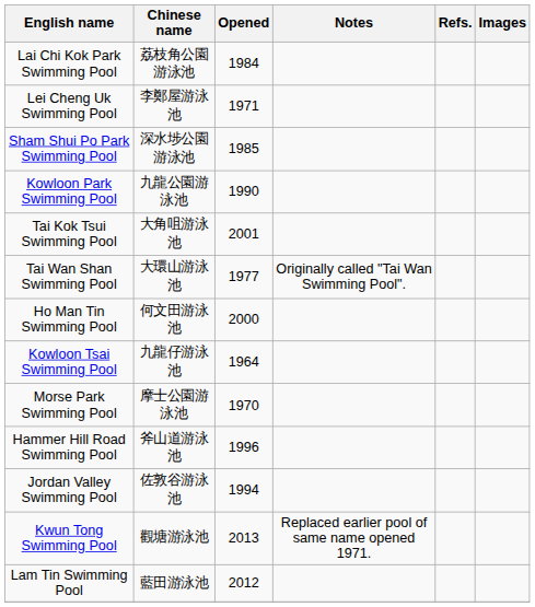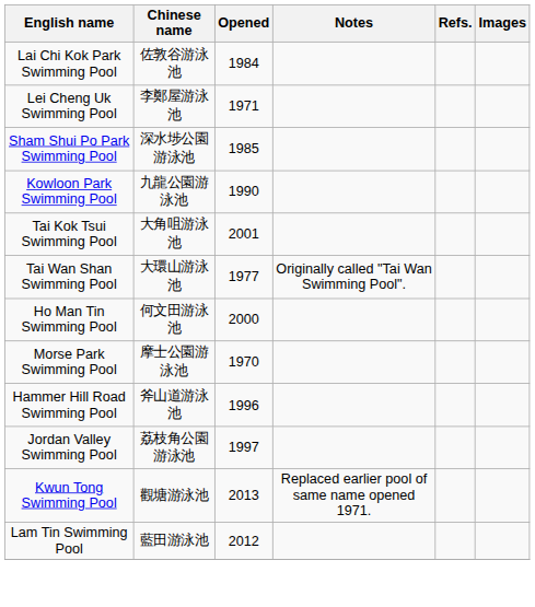Lai Chi Kok Park Swimming Pool | Chinese name: 荔枝角公園游泳池 -> 佐敦谷游泳池
- row: Kowloon Tsai Swimming Pool | 九龍仔游泳池 | 1964
Jordan Valley Swimming Pool | Chinese name: 佐敦谷游泳池 -> 荔枝角公園游泳池
Jordan Valley Swimming Pool | Opened: 1994 -> 1997
